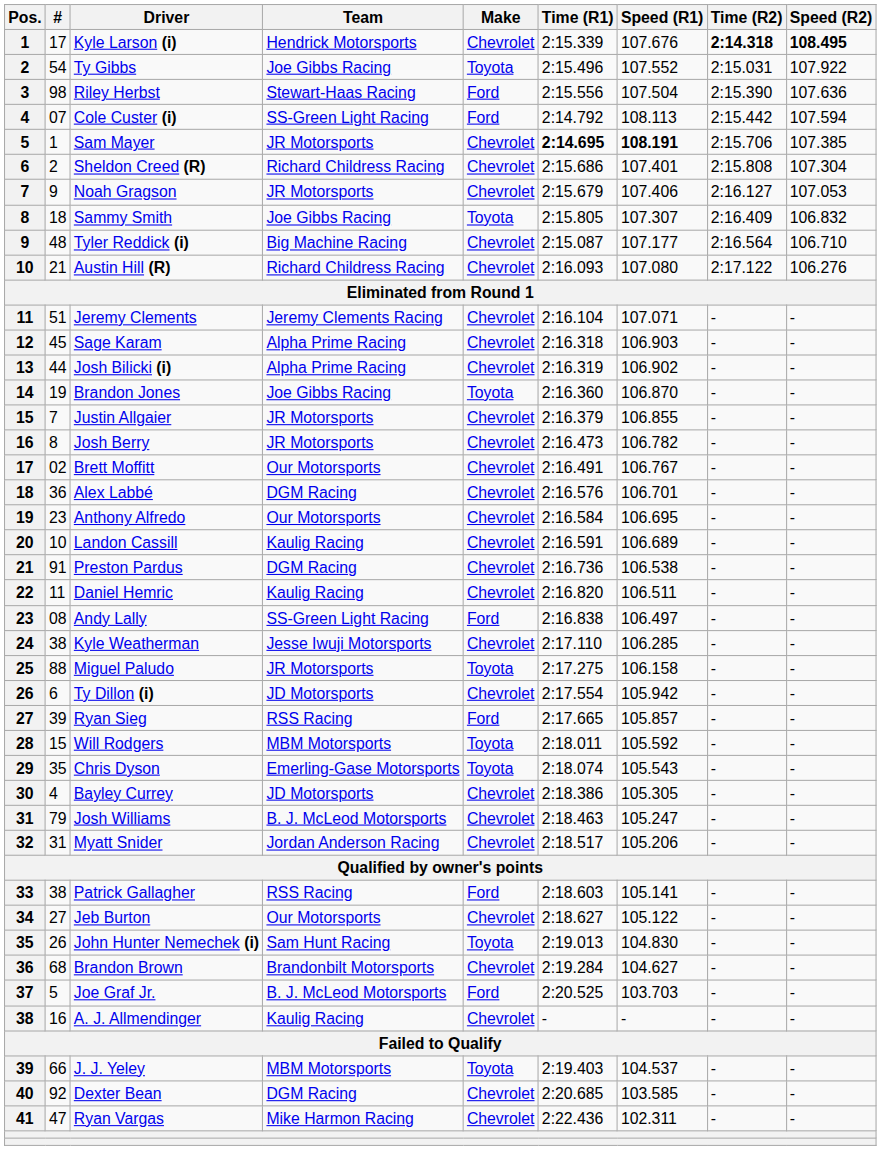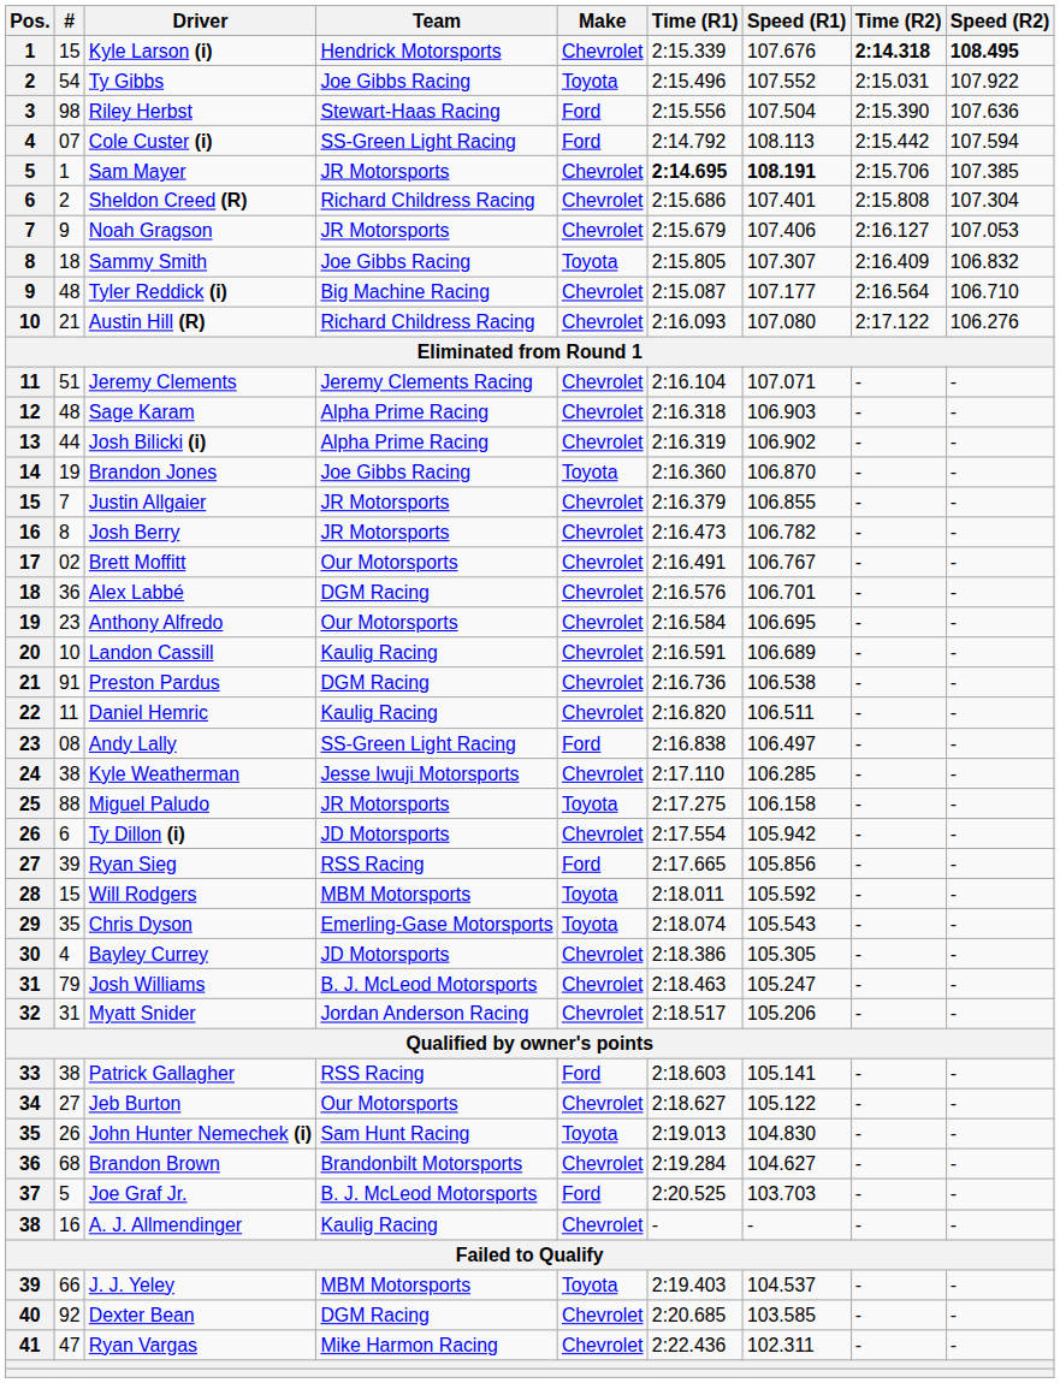Kyle Larson (i) | #: 17 -> 15
Sage Karam | #: 45 -> 48
Ryan Sieg | Speed (R1): 105.857 -> 105.856
